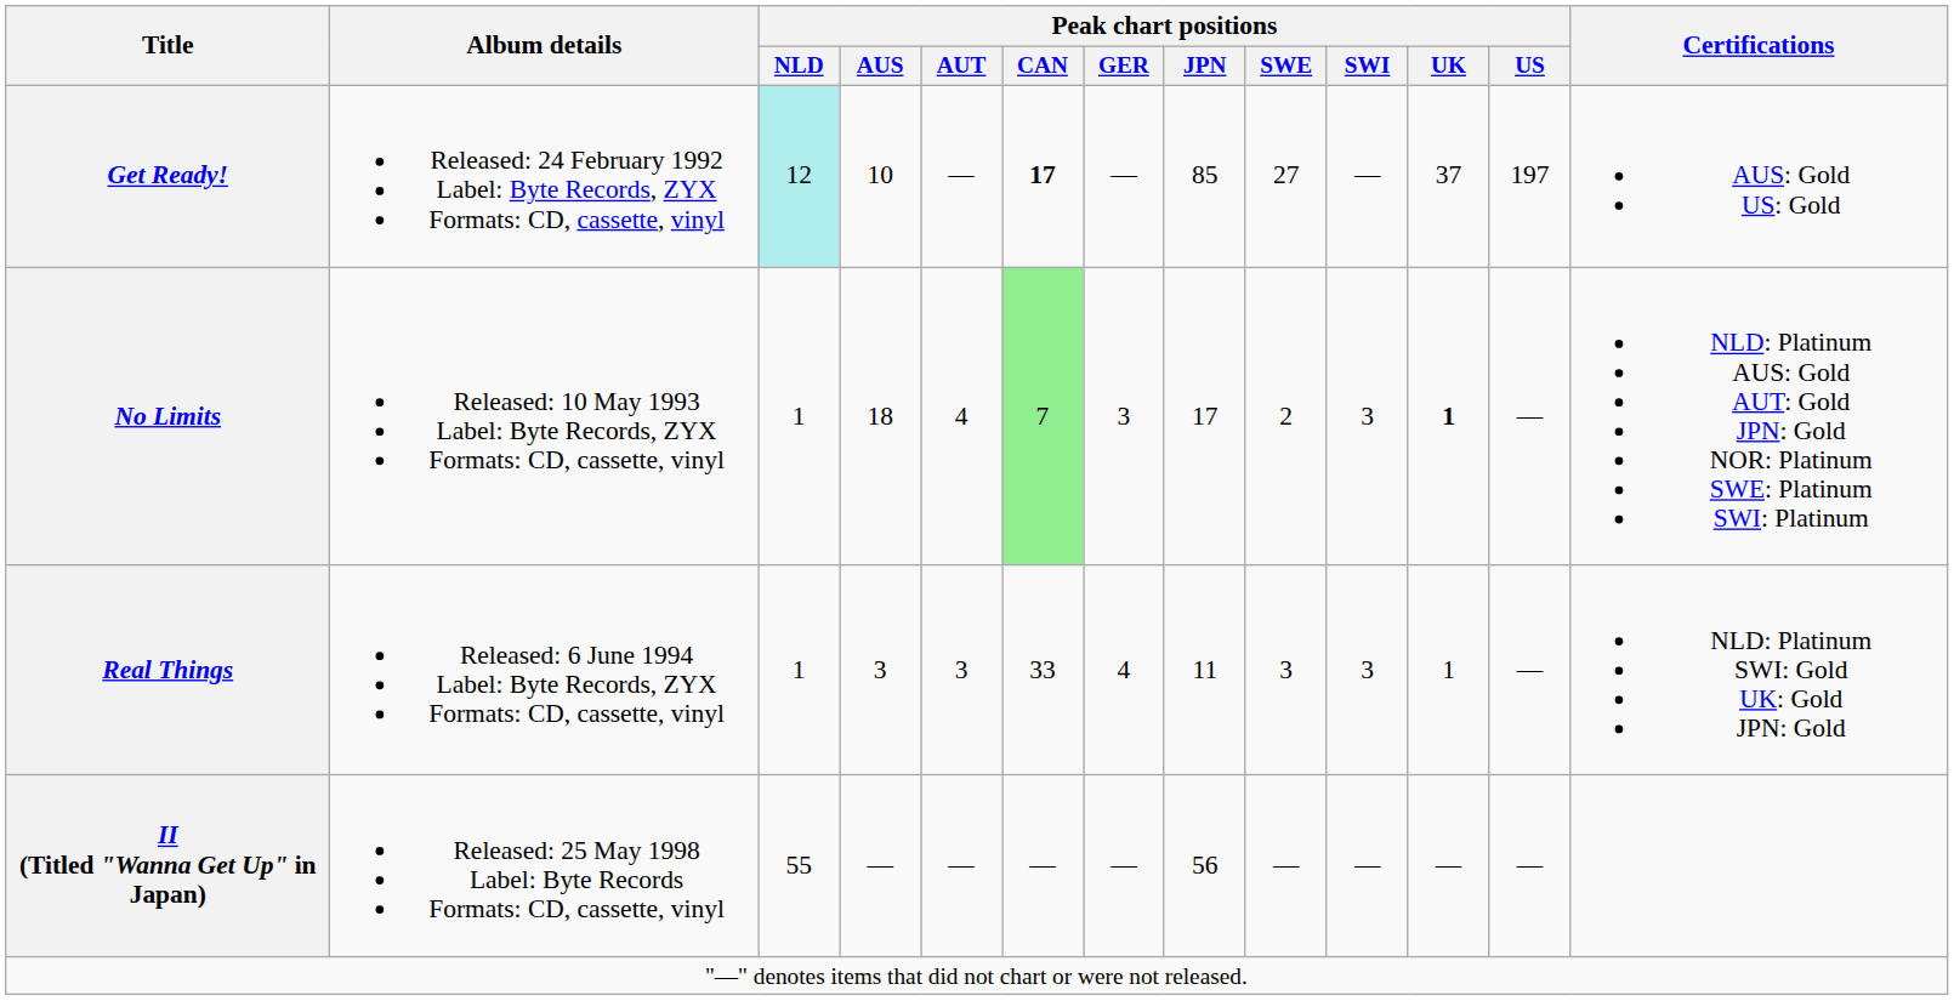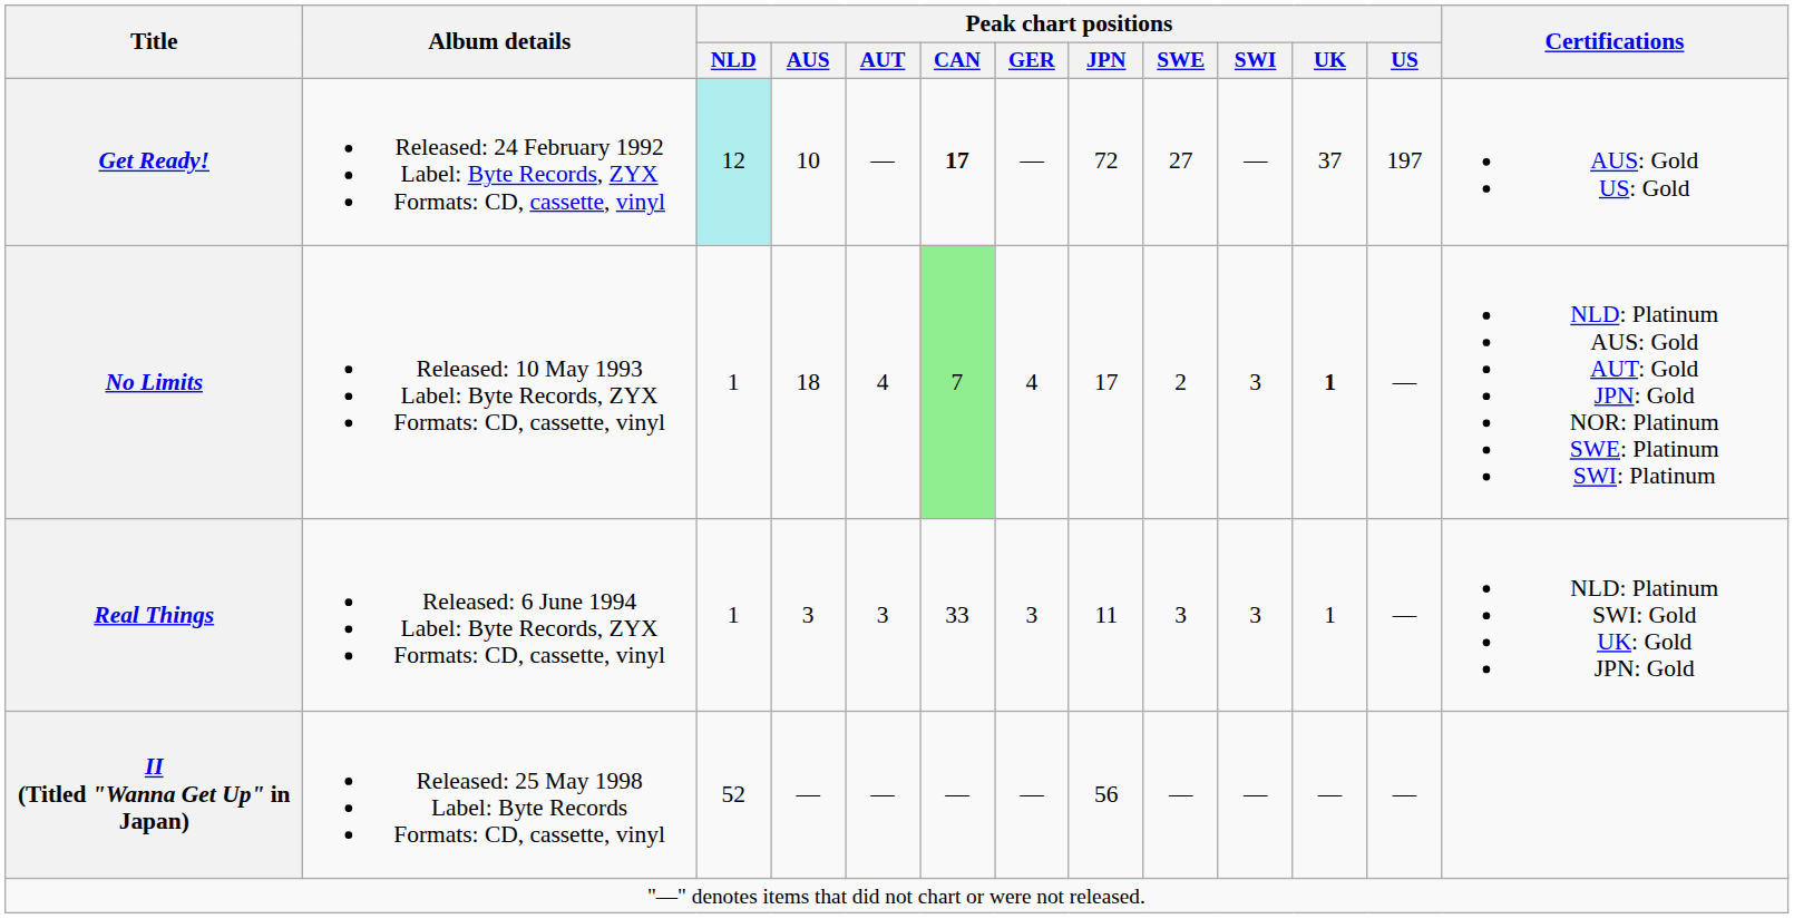Get Ready! | Peak chart positions / JPN: 85 -> 72
No Limits | Peak chart positions / GER: 3 -> 4
Real Things | Peak chart positions / GER: 4 -> 3
II (Titled "Wanna Get Up" in Japan) | Peak chart positions / NLD: 55 -> 52
